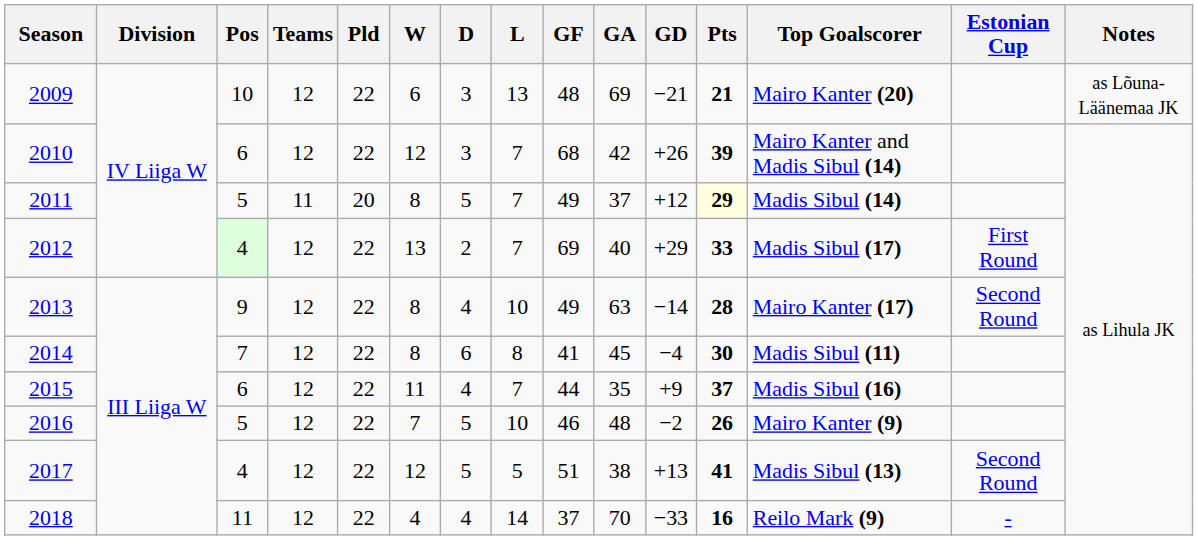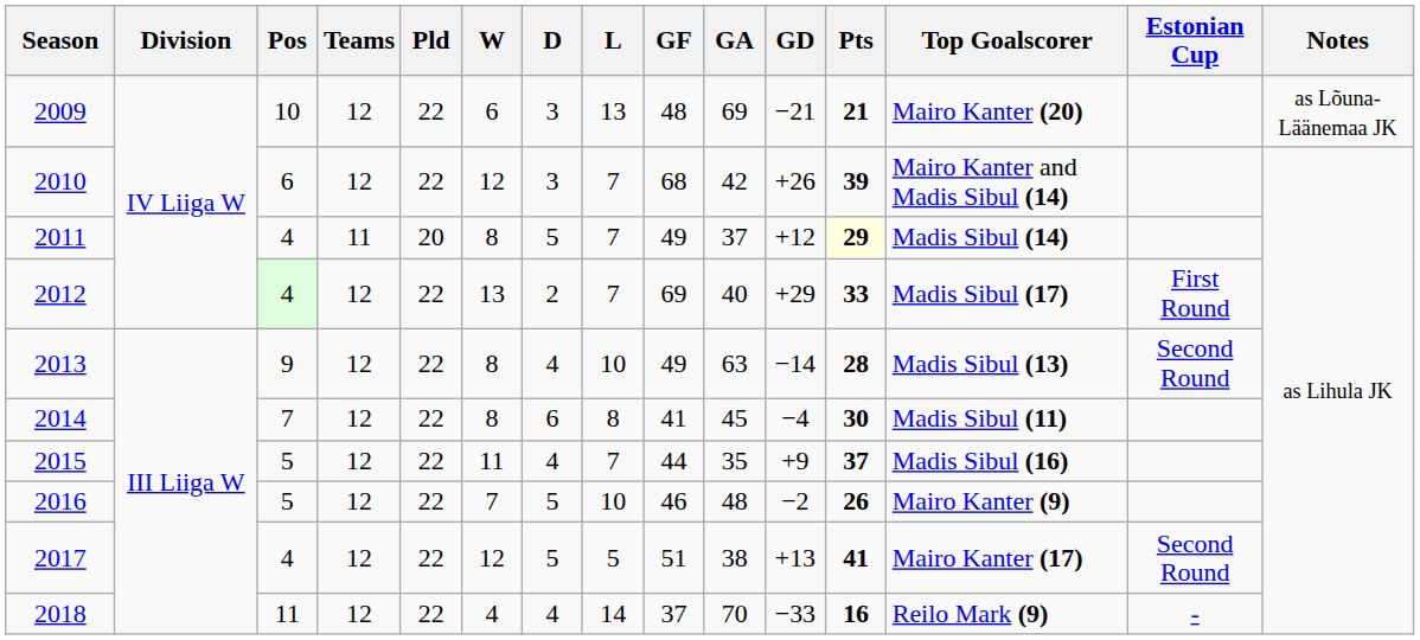2011 | Pos: 5 -> 4
2013 | Top Goalscorer: Mairo Kanter (17) -> Madis Sibul (13)
2015 | Pos: 6 -> 5
2017 | Top Goalscorer: Madis Sibul (13) -> Mairo Kanter (17)
